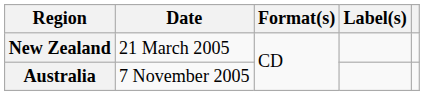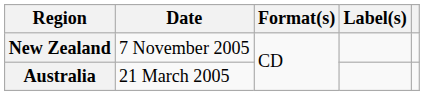New Zealand | Date: 21 March 2005 -> 7 November 2005
Australia | Date: 7 November 2005 -> 21 March 2005
